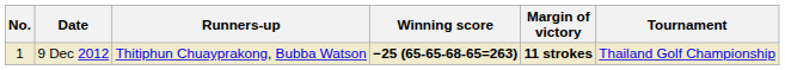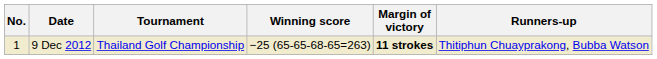columns swapped: Tournament <-> Runners-up
9 Dec 2012 | Winning score: bold -> normal
